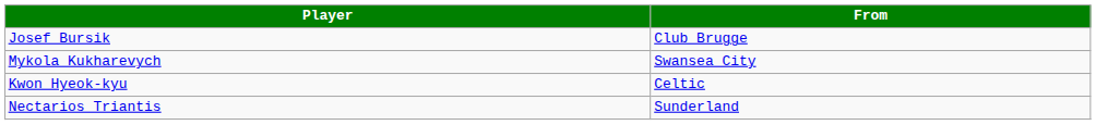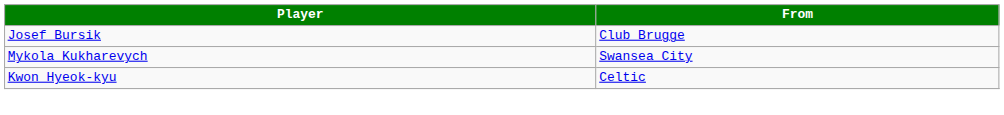- row: Nectarios Triantis | Sunderland
